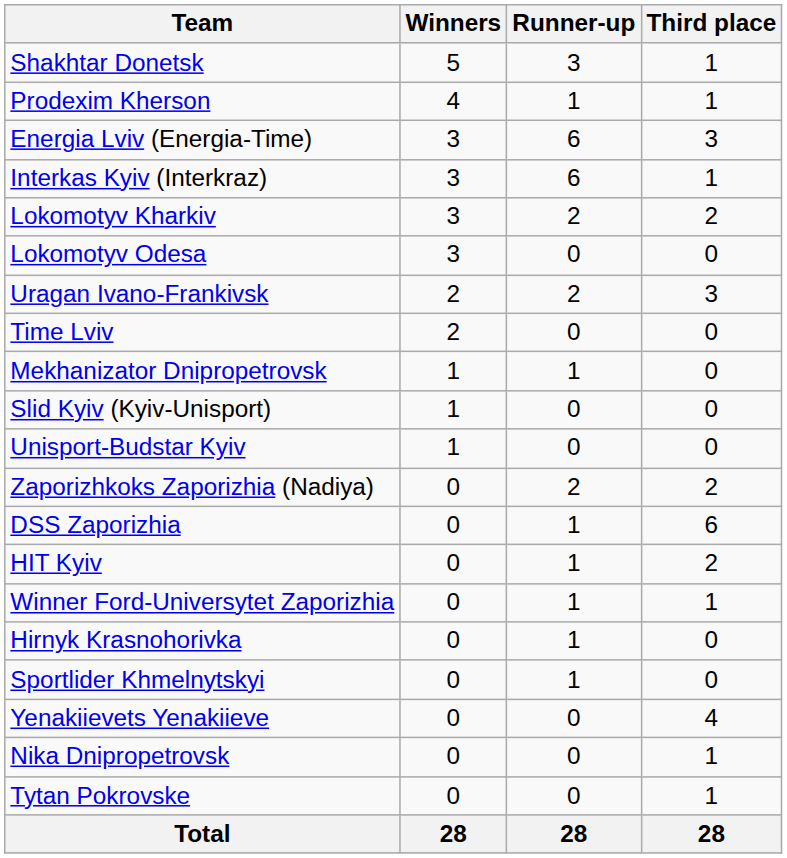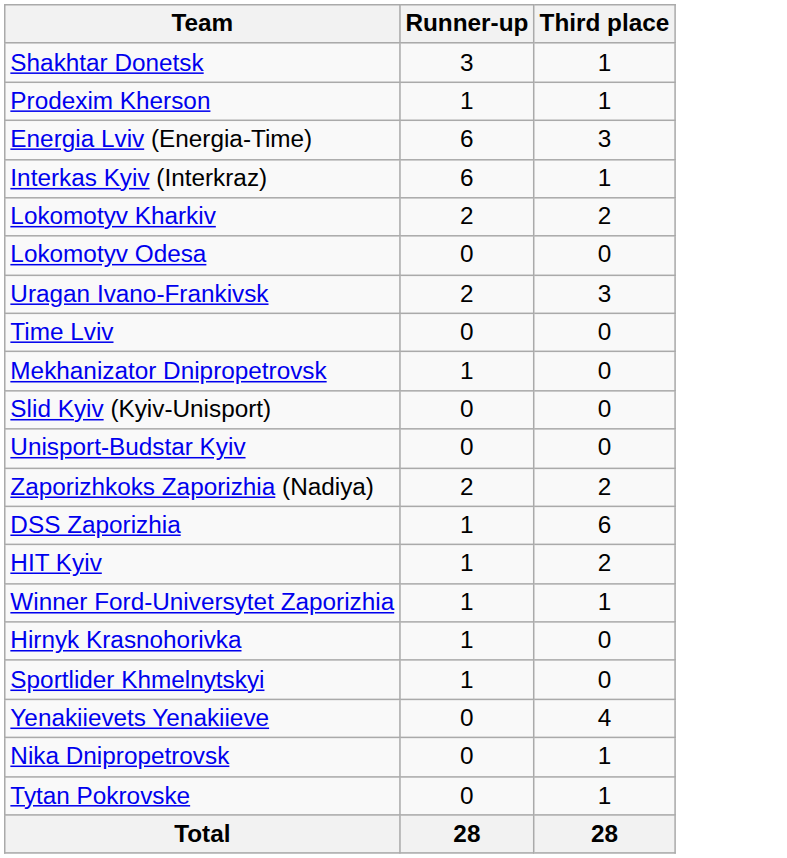- column: Winners | 5 | 4 | 3 | 3 | 3 | 3 | 2 | 2 | 1 | 1 | 1 | 0 | 0 | 0 | 0 | 0 | 0 | 0 | 0 | 0 | 28
